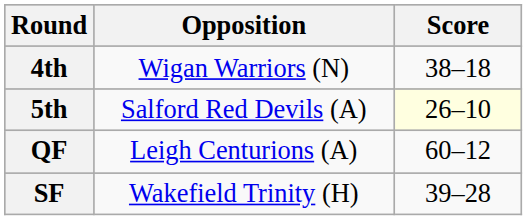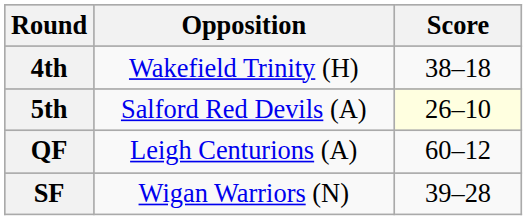4th | Opposition: Wigan Warriors (N) -> Wakefield Trinity (H)
SF | Opposition: Wakefield Trinity (H) -> Wigan Warriors (N)
